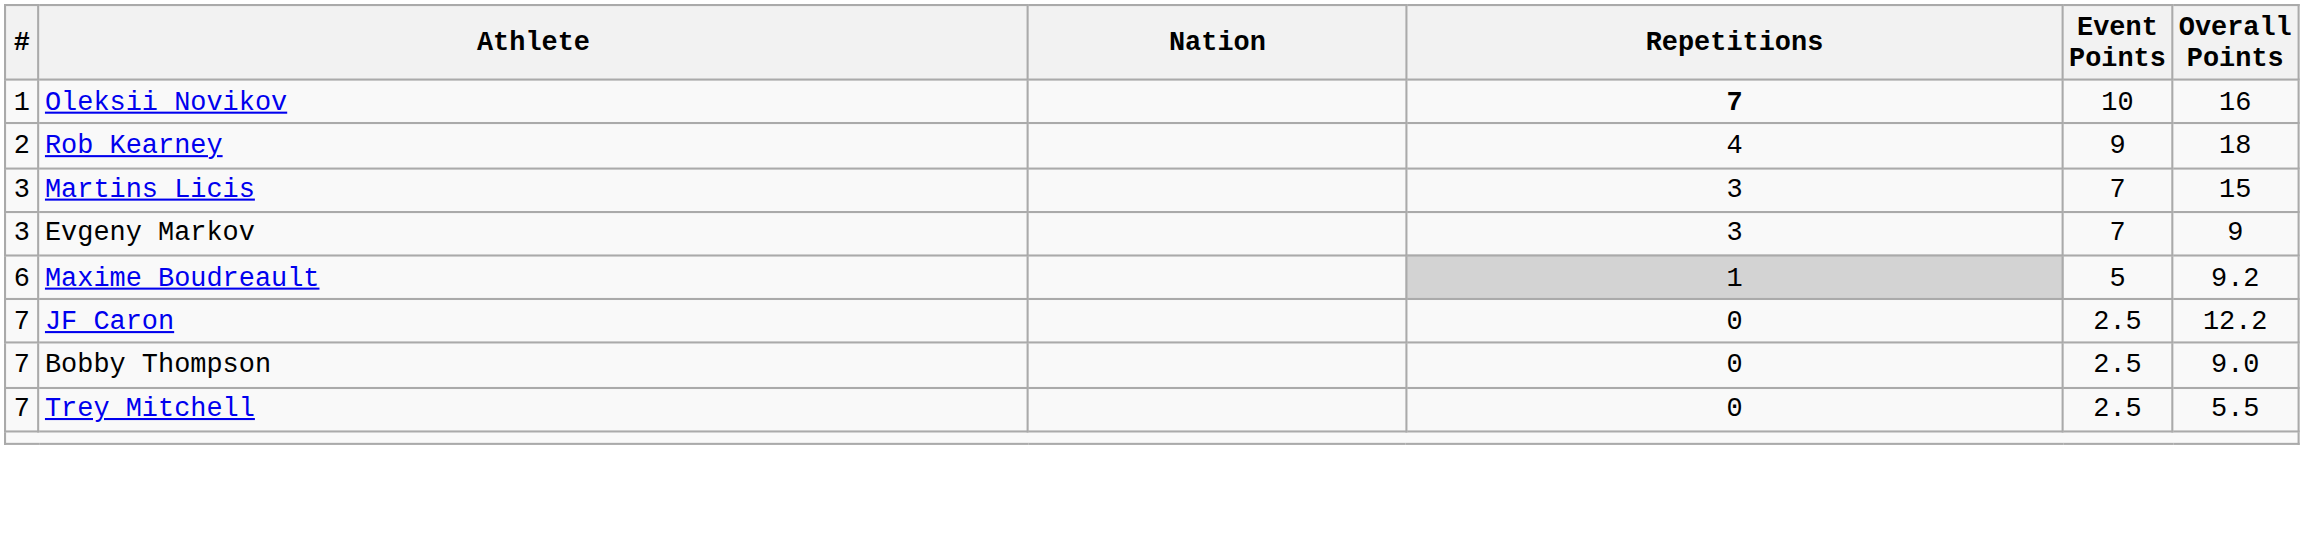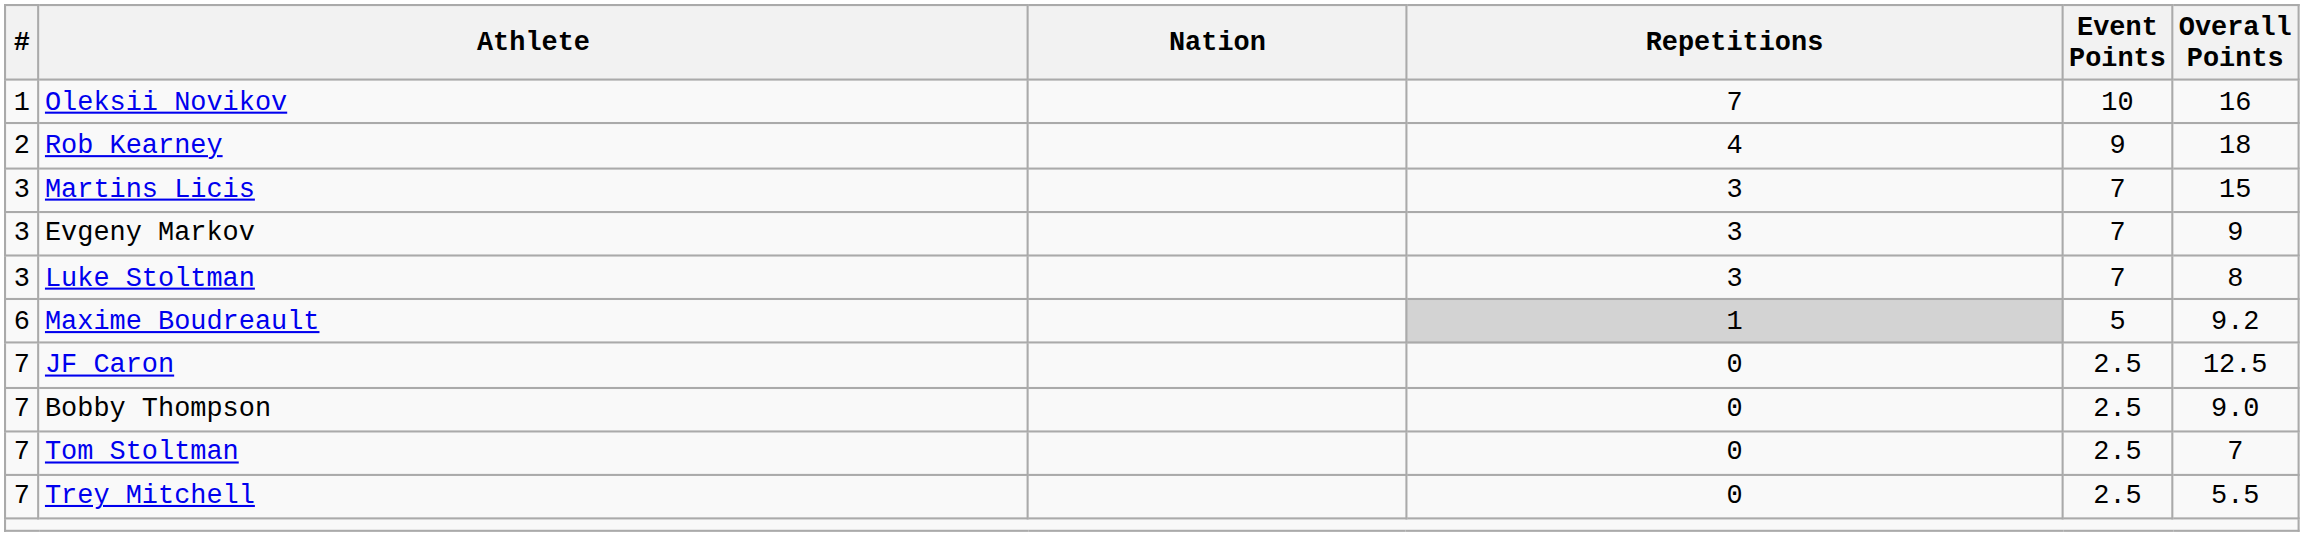Oleksii Novikov | Repetitions: bold -> normal
+ row: 3 | Luke Stoltman | 3 | 7 | 8
JF Caron | Overall Points: 12.2 -> 12.5
+ row: 7 | Tom Stoltman | 0 | 2.5 | 7
